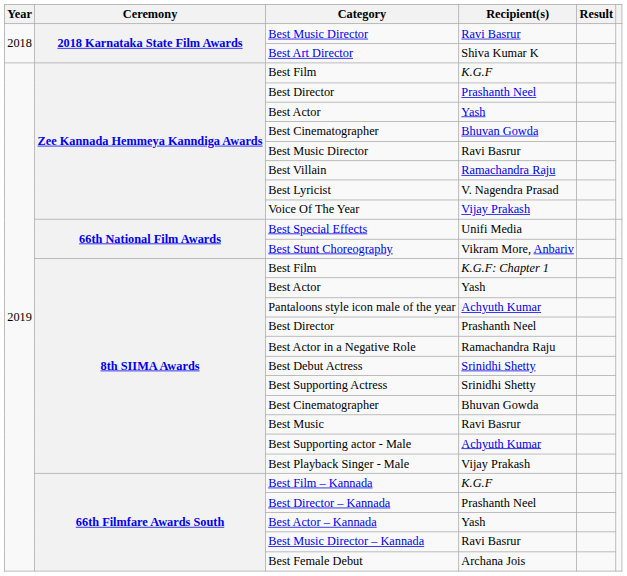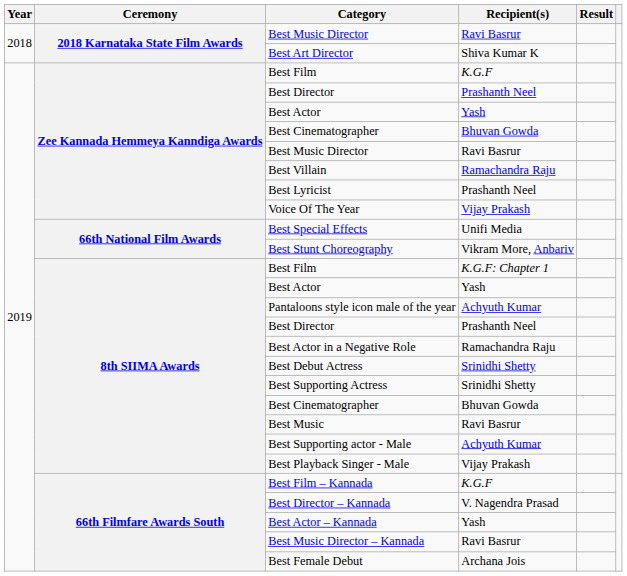Best Lyricist | Recipient(s): V. Nagendra Prasad -> Prashanth Neel
Best Director – Kannada | Recipient(s): Prashanth Neel -> V. Nagendra Prasad
